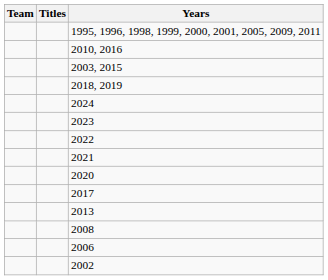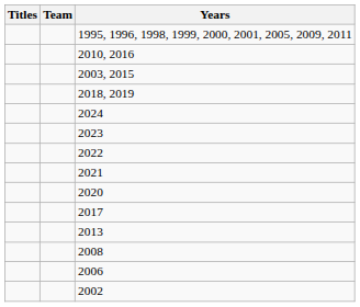columns swapped: Team <-> Titles
